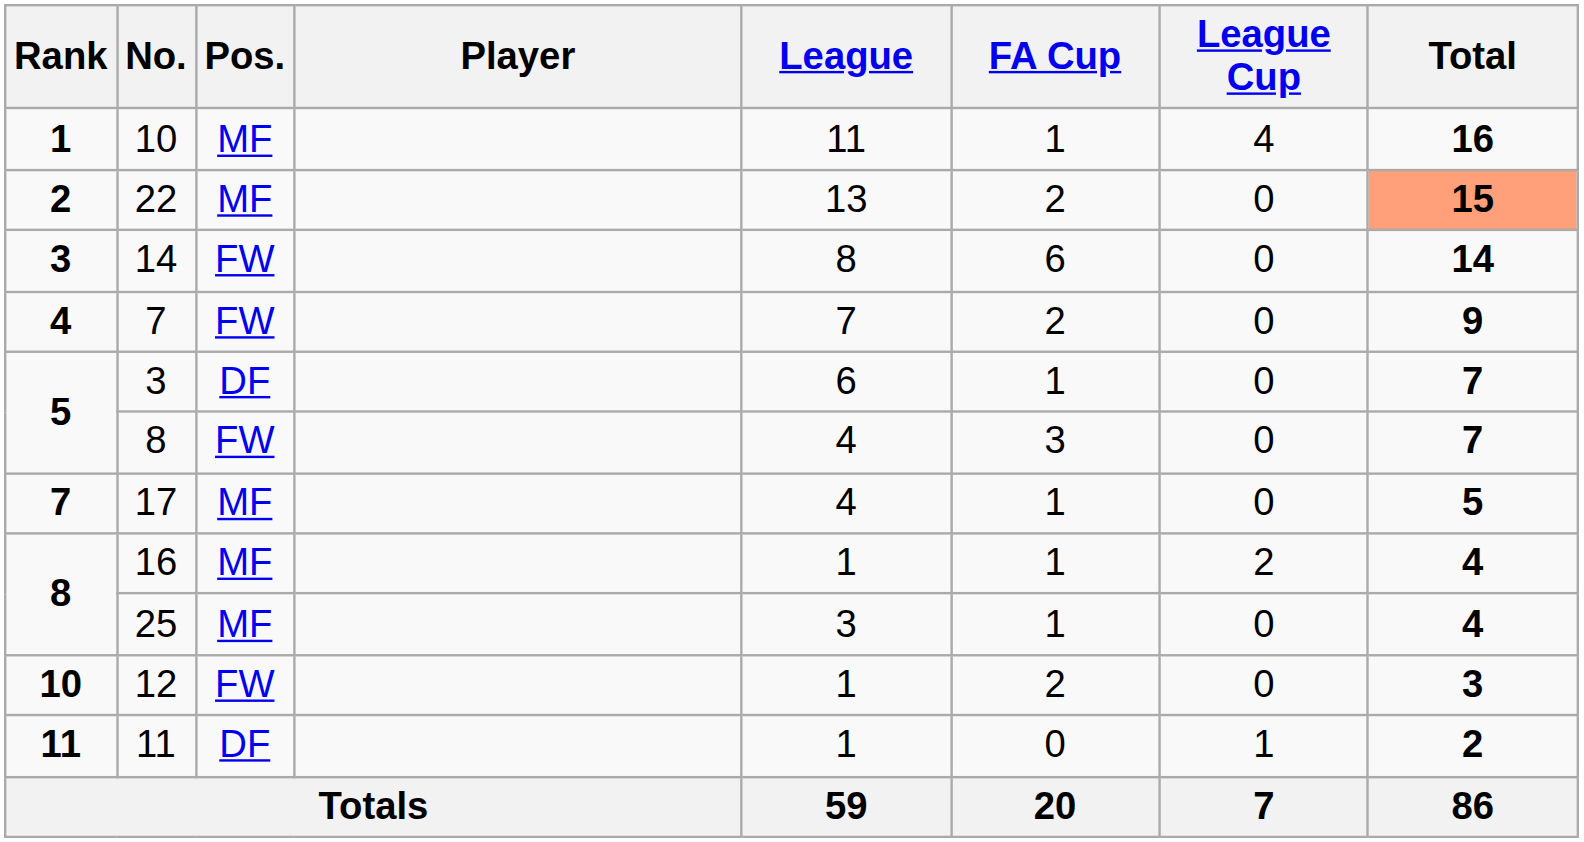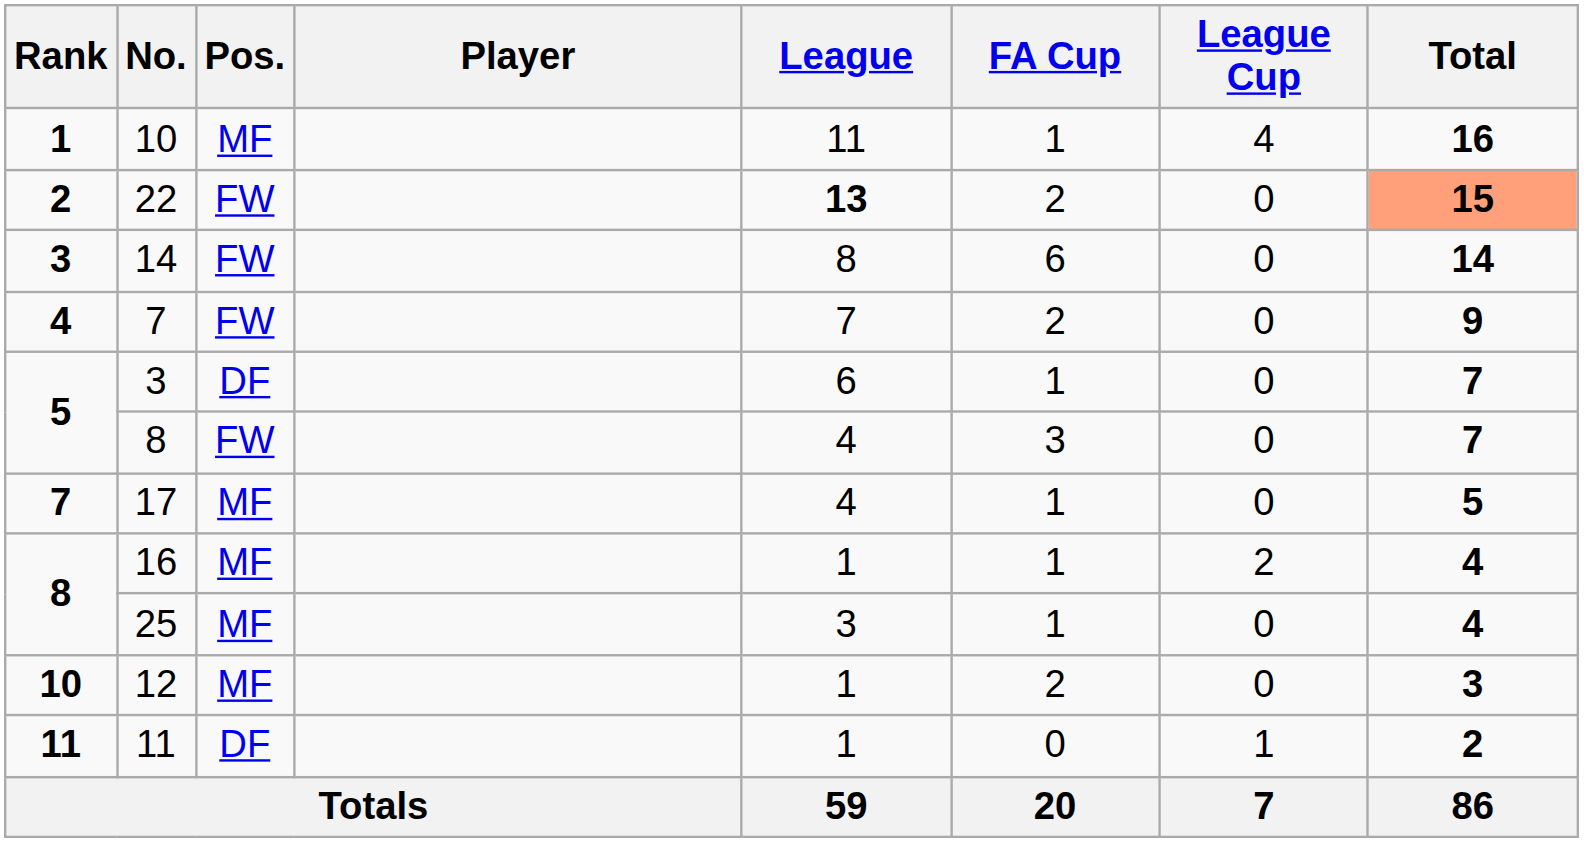22 | Pos.: MF -> FW
22 | League: normal -> bold
12 | Pos.: FW -> MF
